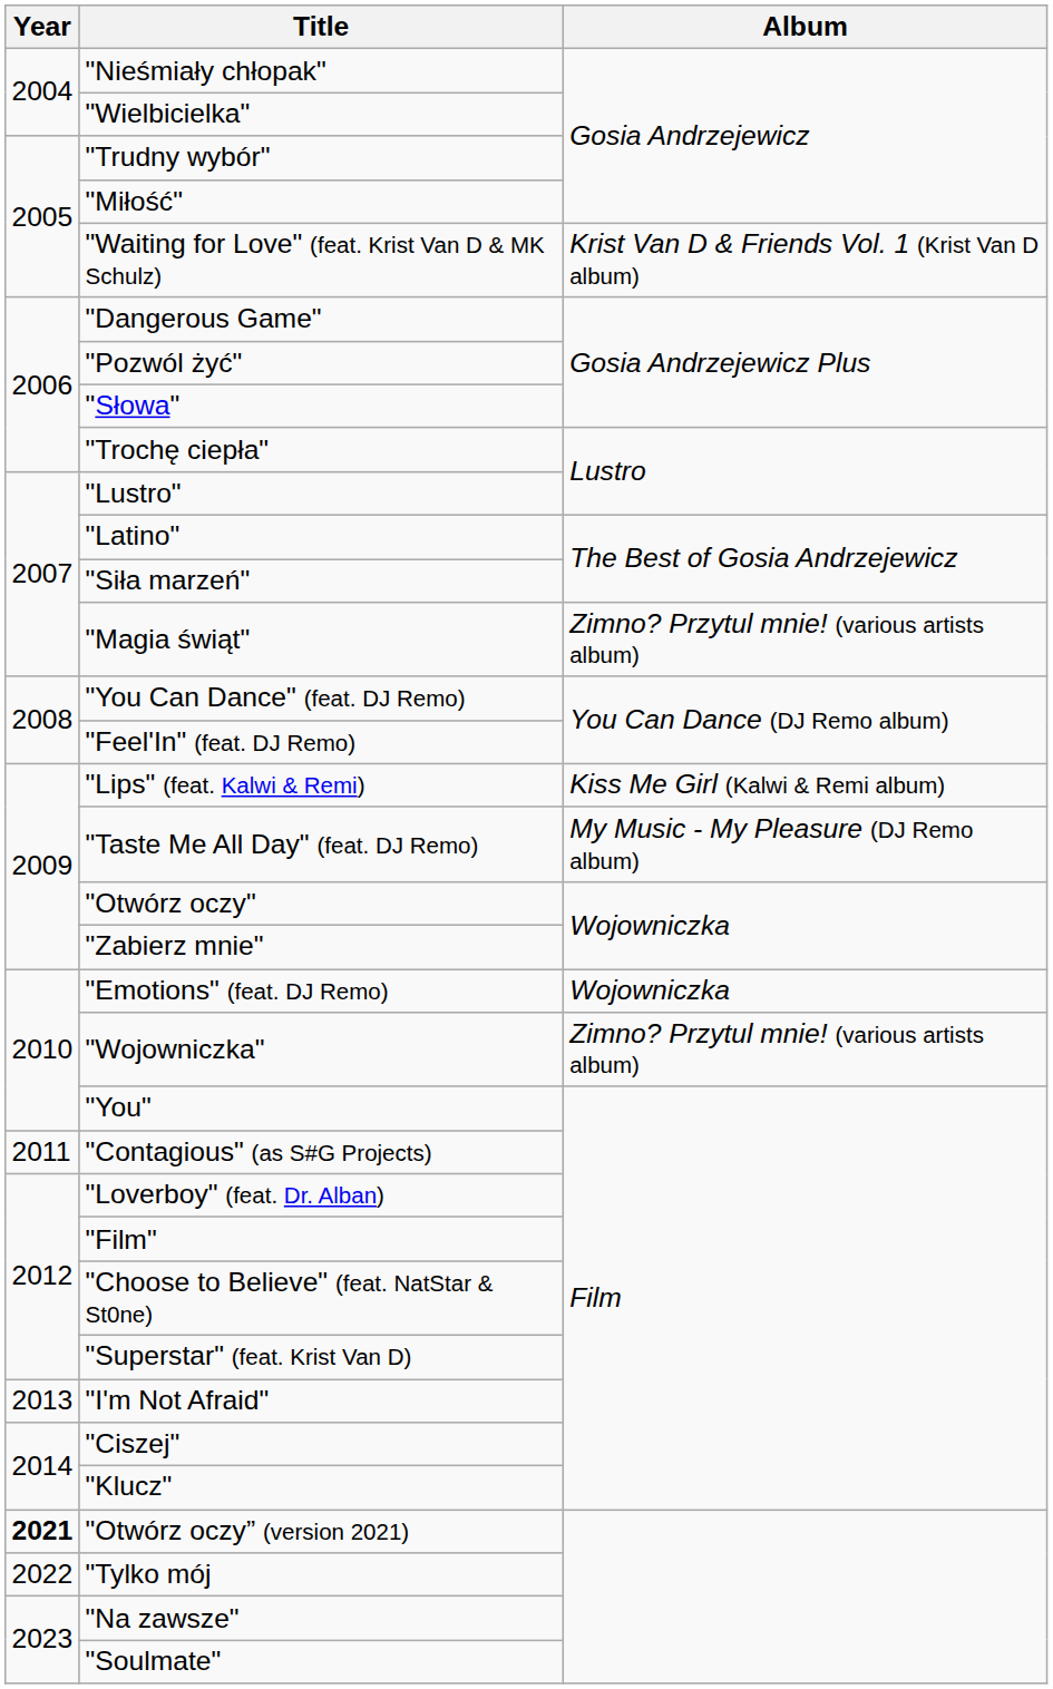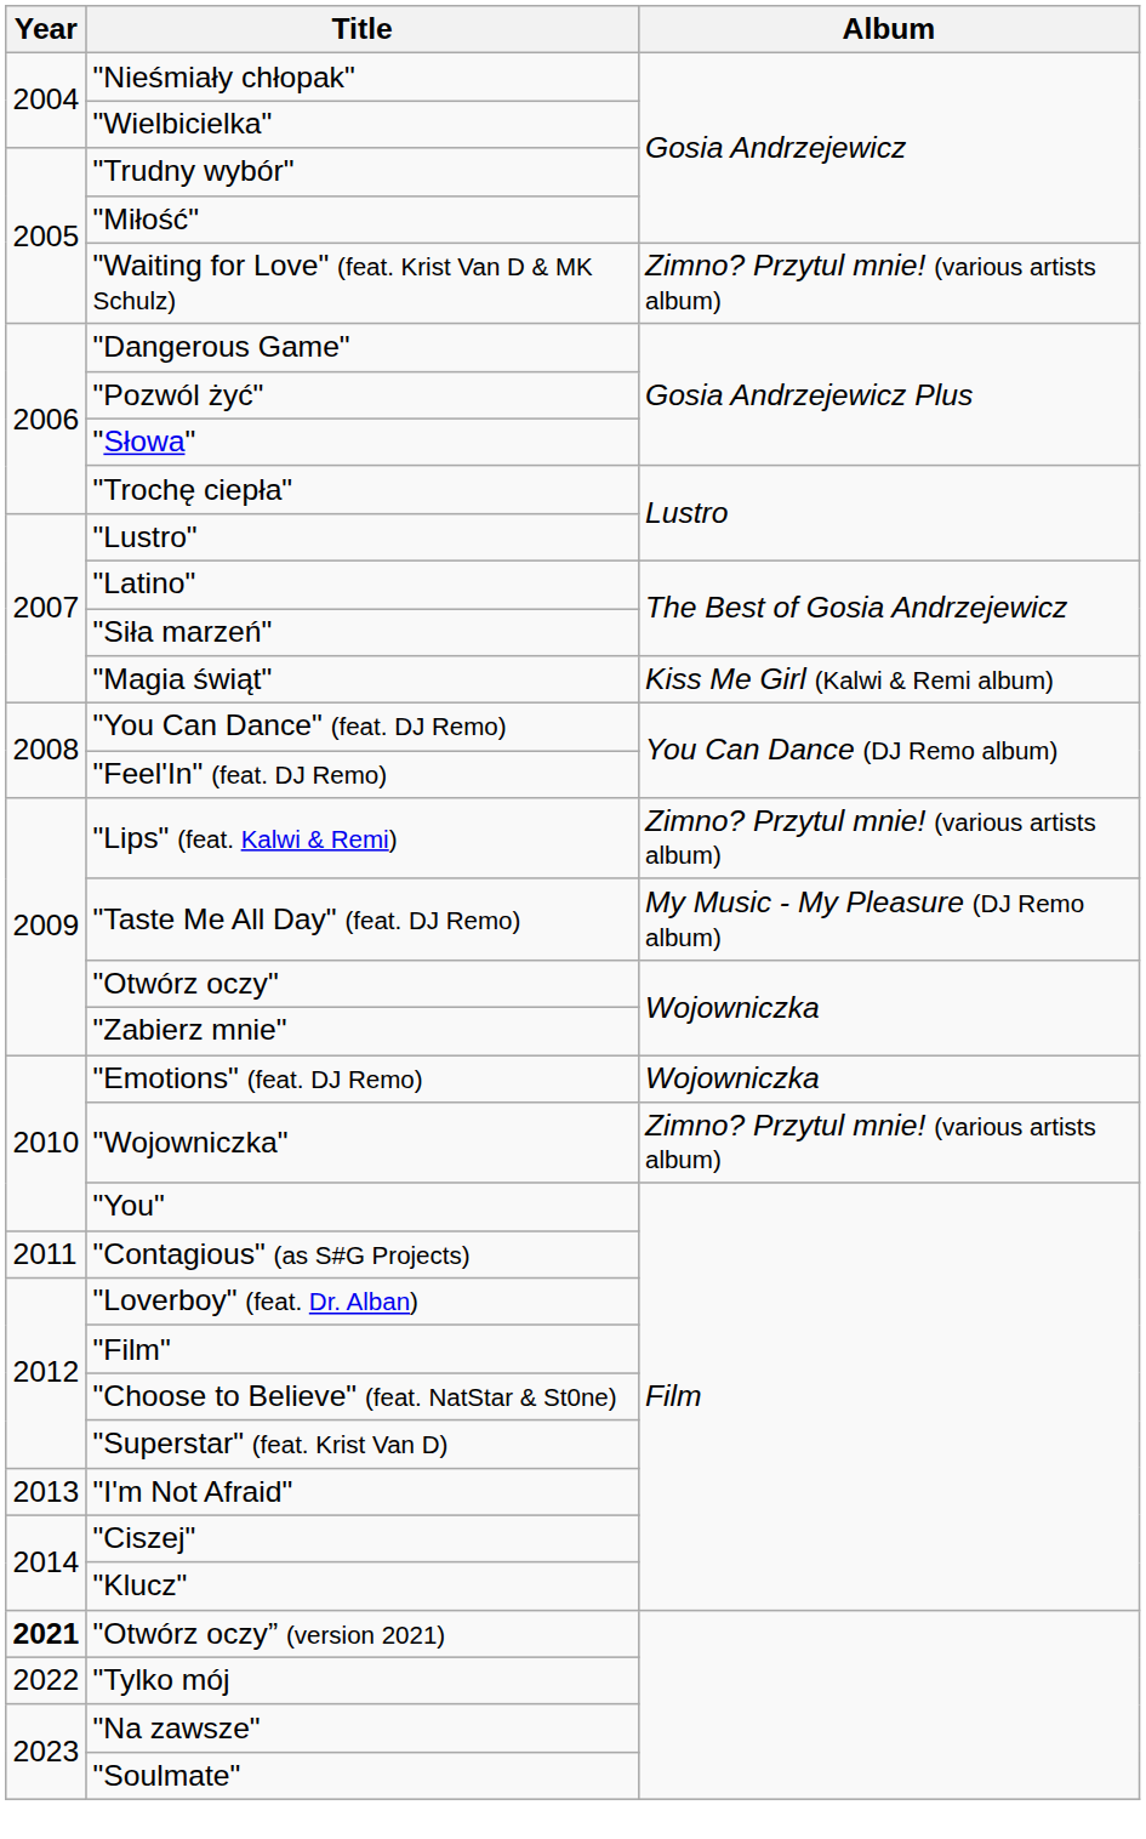"Waiting for Love" (feat. Krist Van D & MK Schulz) | Album: Krist Van D & Friends Vol. 1 (Krist Van D album) -> Zimno? Przytul mnie! (various artists album)
"Magia świąt" | Album: Zimno? Przytul mnie! (various artists album) -> Kiss Me Girl (Kalwi & Remi album)
"Lips" (feat. Kalwi & Remi) | Album: Kiss Me Girl (Kalwi & Remi album) -> Zimno? Przytul mnie! (various artists album)
